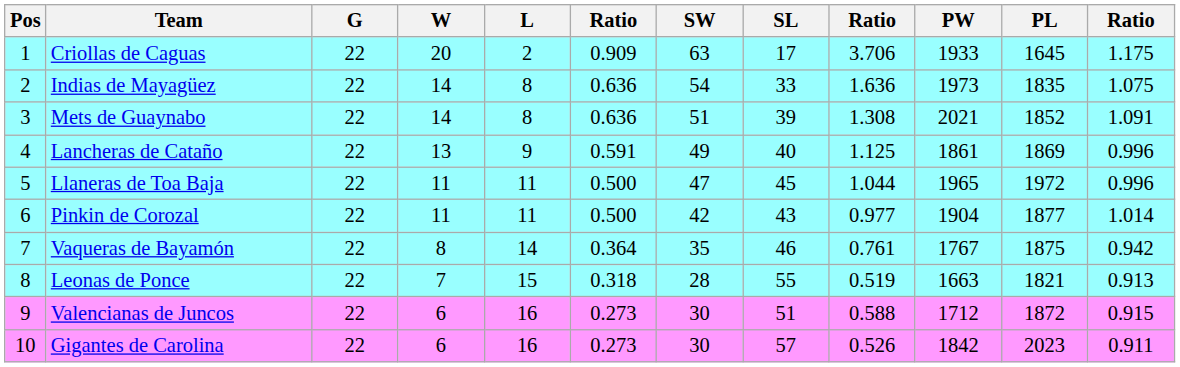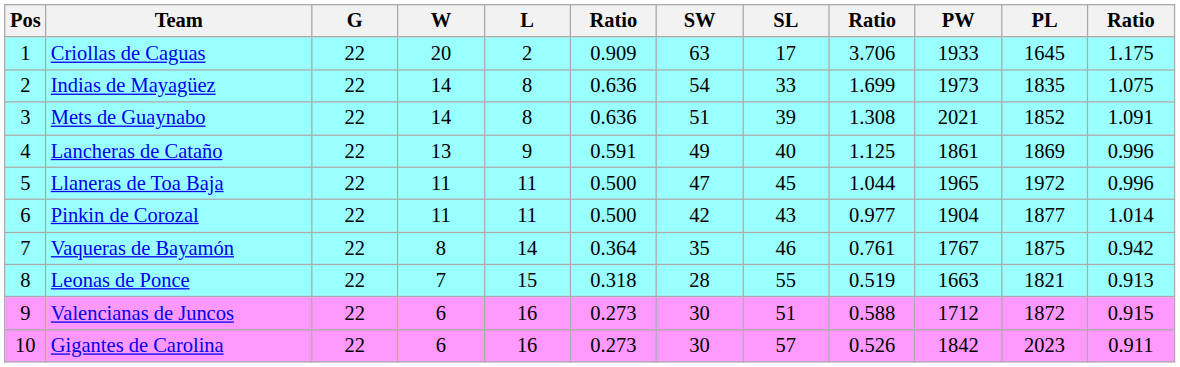Indias de Mayagüez | column 9: 1.636 -> 1.699
